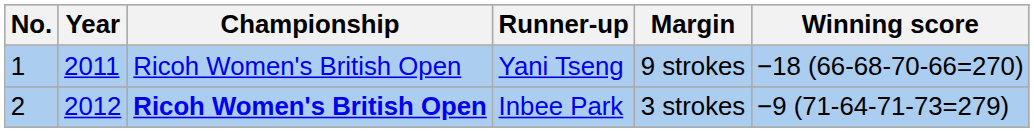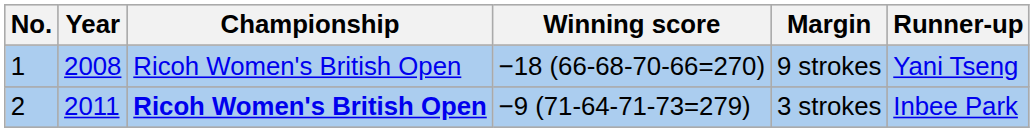columns swapped: Winning score <-> Runner-up
1 | Year: 2011 -> 2008
2 | Year: 2012 -> 2011
